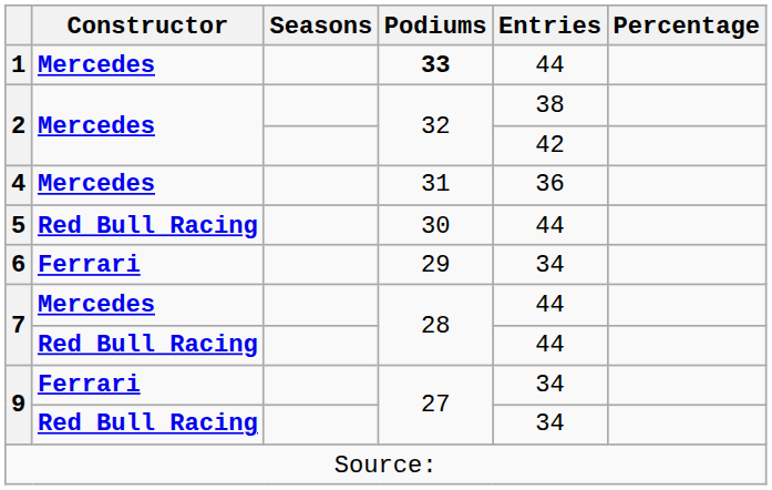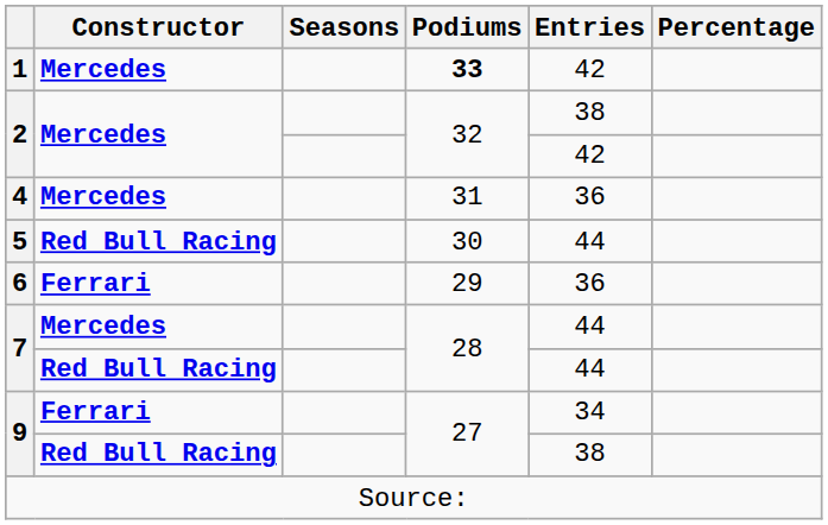1 | Entries: 44 -> 42
6 | Entries: 34 -> 36
9 / Red Bull Racing | Entries: 34 -> 38
